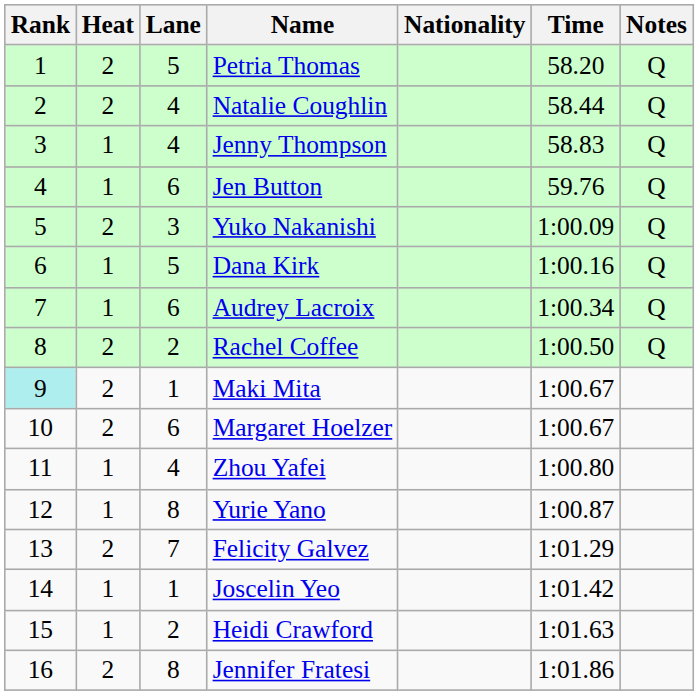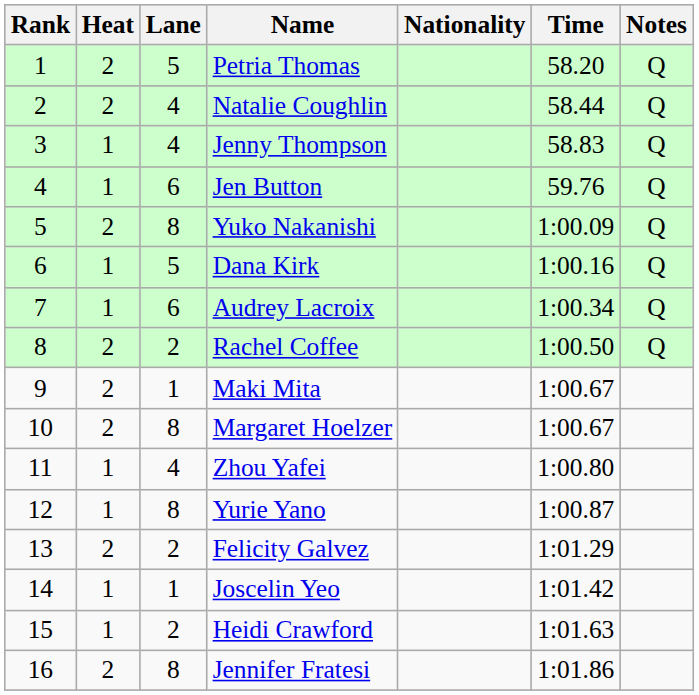Yuko Nakanishi | Lane: 3 -> 8
Maki Mita | Rank: paleturquoise background -> no background
Margaret Hoelzer | Lane: 6 -> 8
Felicity Galvez | Lane: 7 -> 2
